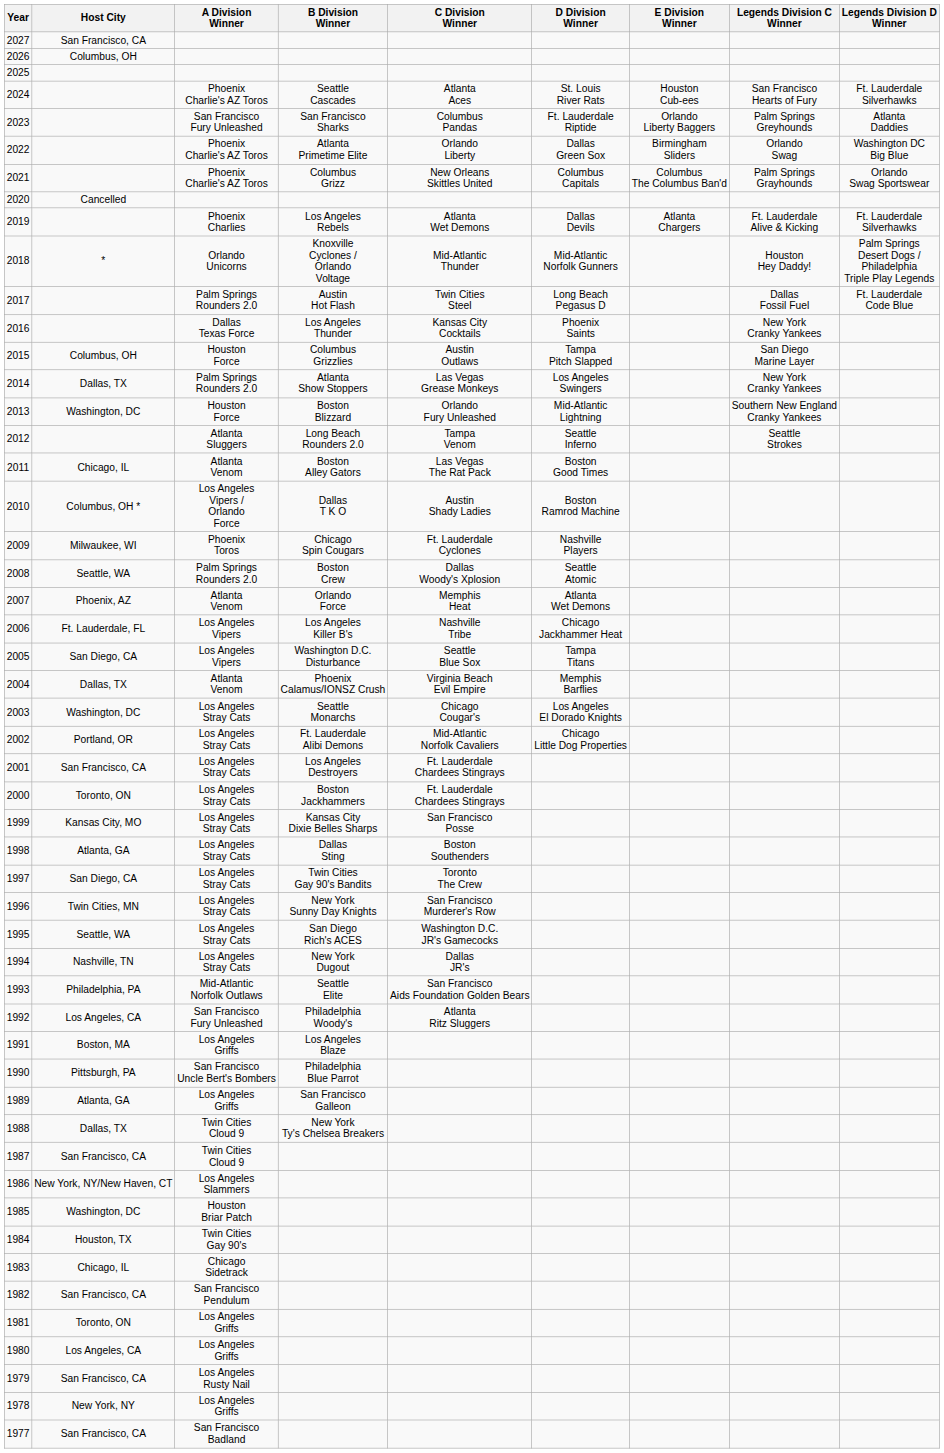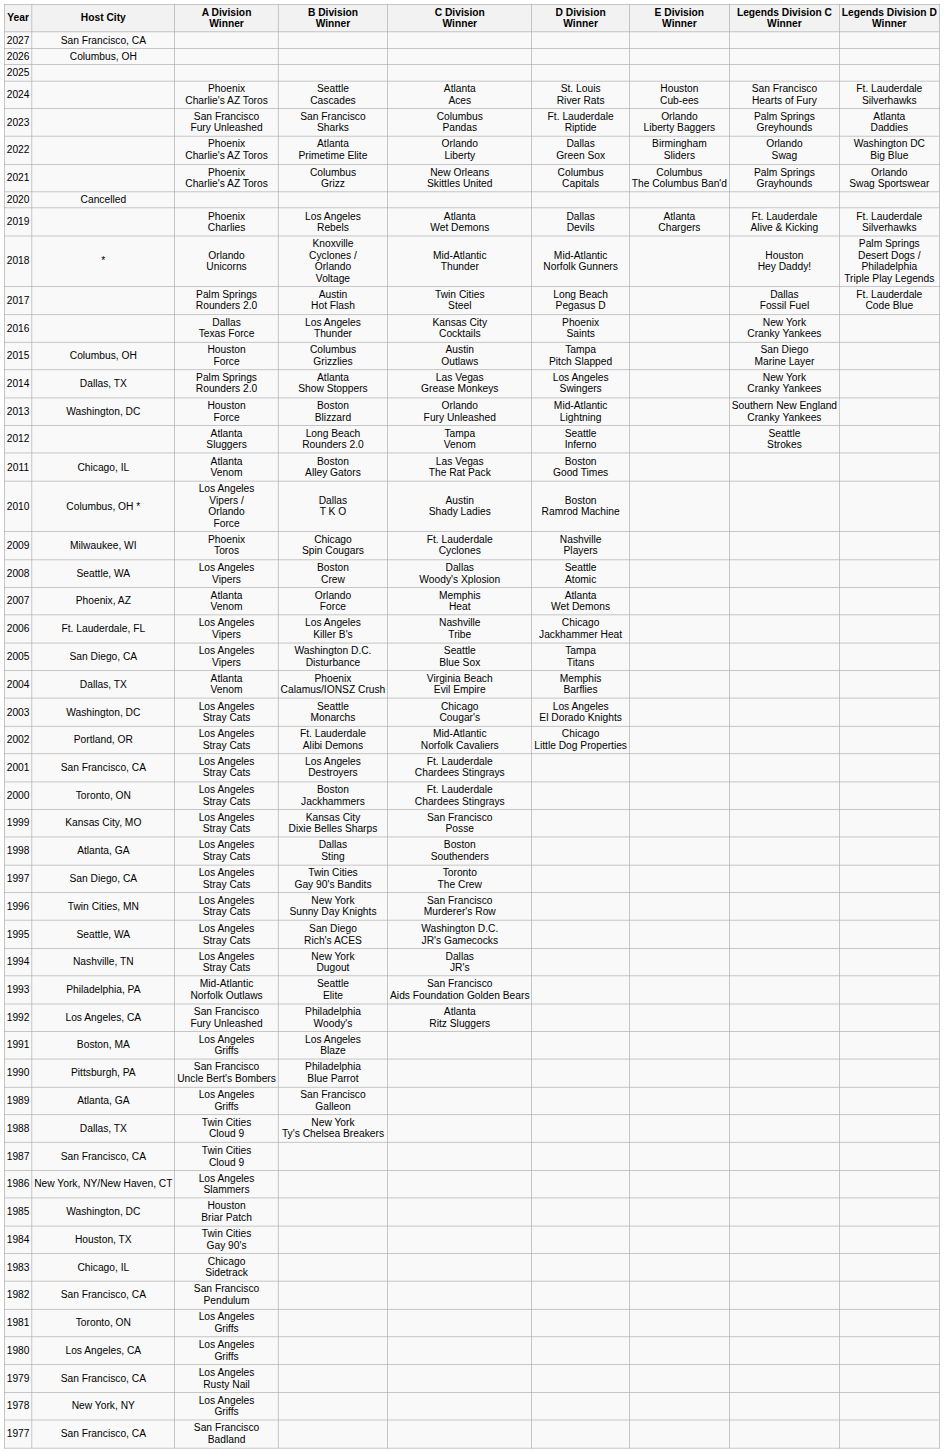2008 | A Division Winner: Palm Springs Rounders 2.0 -> Los Angeles Vipers
